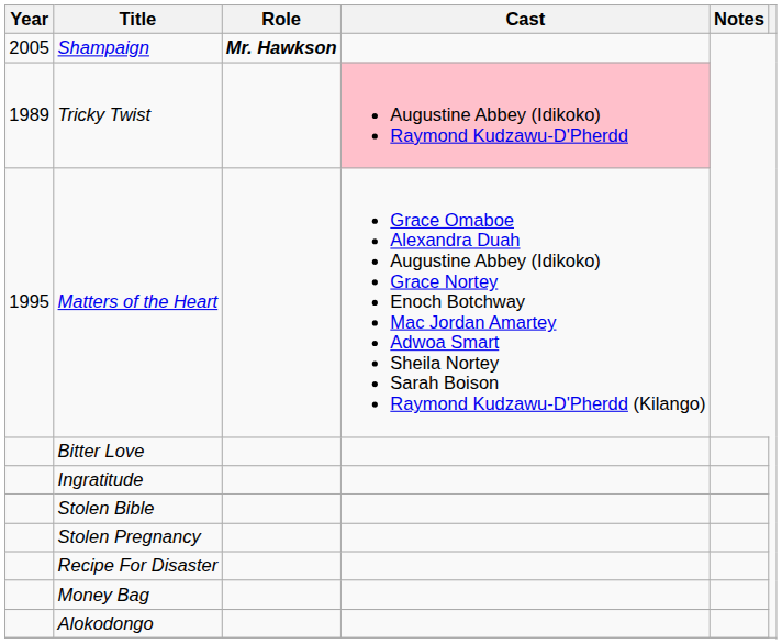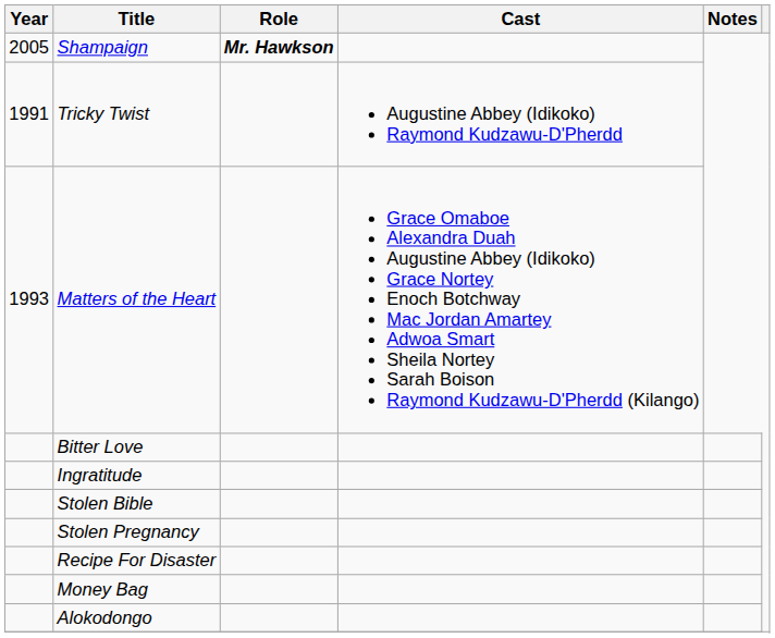Tricky Twist | Year: 1989 -> 1991
Tricky Twist | Cast: pink background -> no background
Matters of the Heart | Year: 1995 -> 1993
